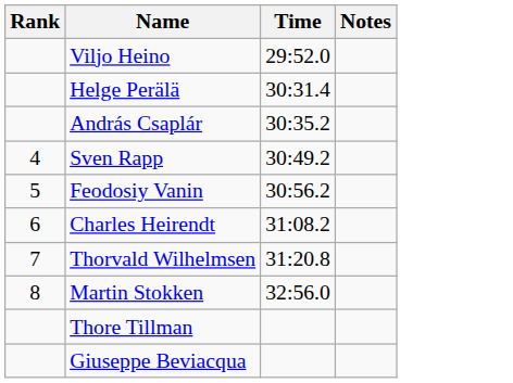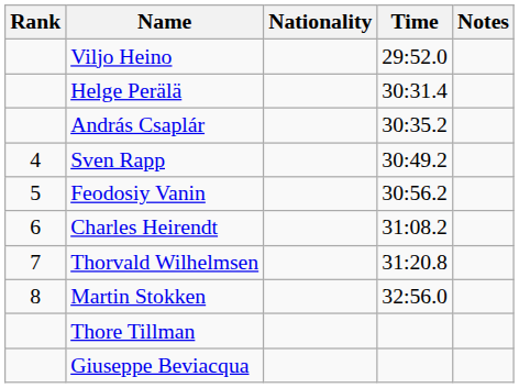+ column: Nationality
